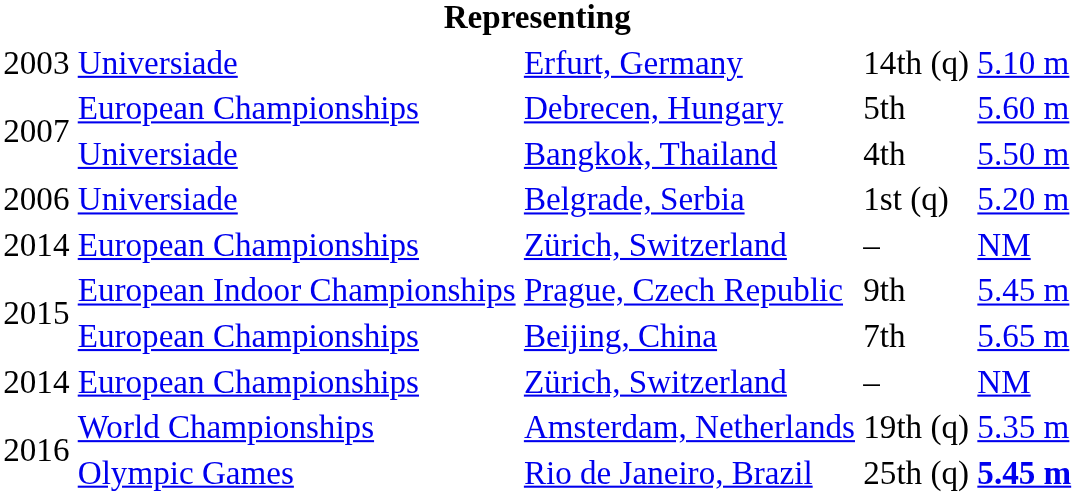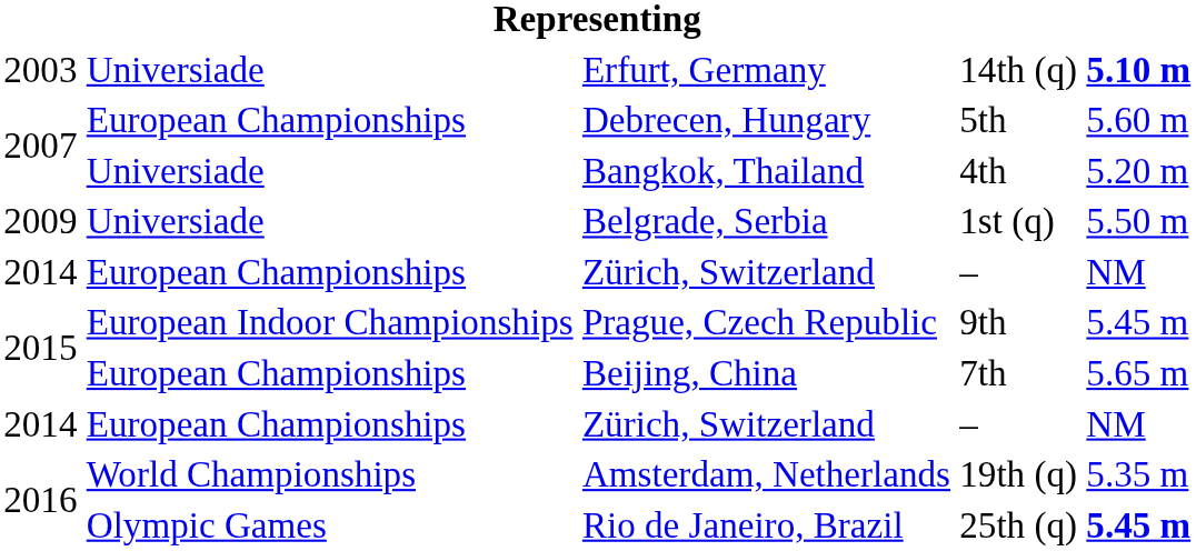Erfurt, Germany | column 5: normal -> bold
Bangkok, Thailand | column 5: 5.50 m -> 5.20 m
Belgrade, Serbia | column 1: 2006 -> 2009
Belgrade, Serbia | column 5: 5.20 m -> 5.50 m
